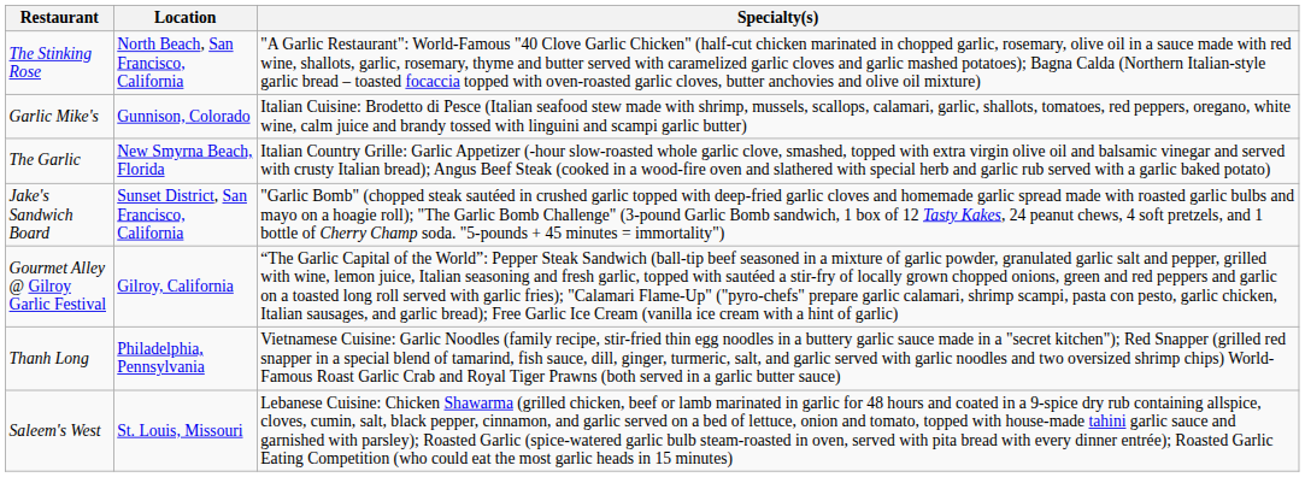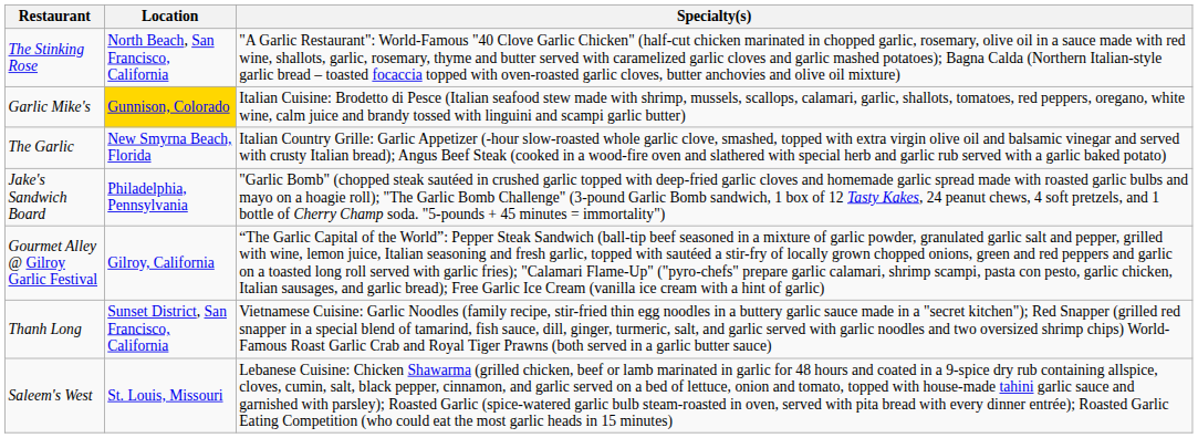Garlic Mike's | Location: no background -> gold background
Jake's Sandwich Board | Location: Sunset District, San Francisco, California -> Philadelphia, Pennsylvania
Thanh Long | Location: Philadelphia, Pennsylvania -> Sunset District, San Francisco, California
